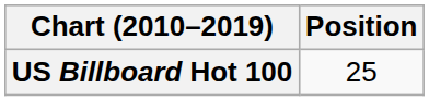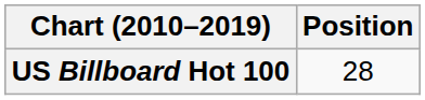US Billboard Hot 100 | Position: 25 -> 28
